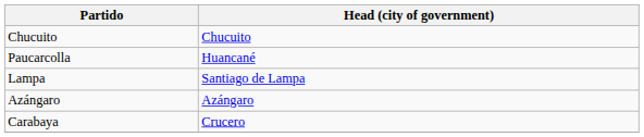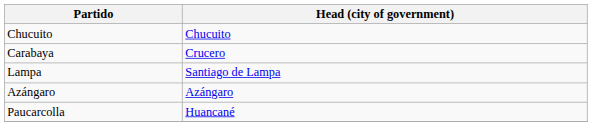rows swapped: Paucarcolla <-> Carabaya
